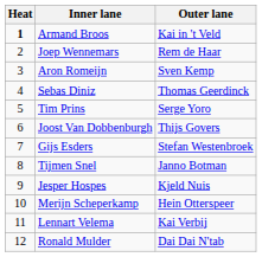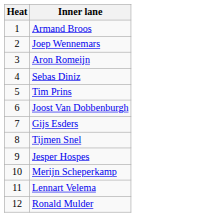- column: Outer lane | Kai in 't Veld | Rem de Haar | Sven Kemp | Thomas Geerdinck | Serge Yoro | Thijs Govers | Stefan Westenbroek | Janno Botman | Kjeld Nuis | Hein Otterspeer | Kai Verbij | Dai Dai N'tab
Armand Broos | Heat: bold -> normal
